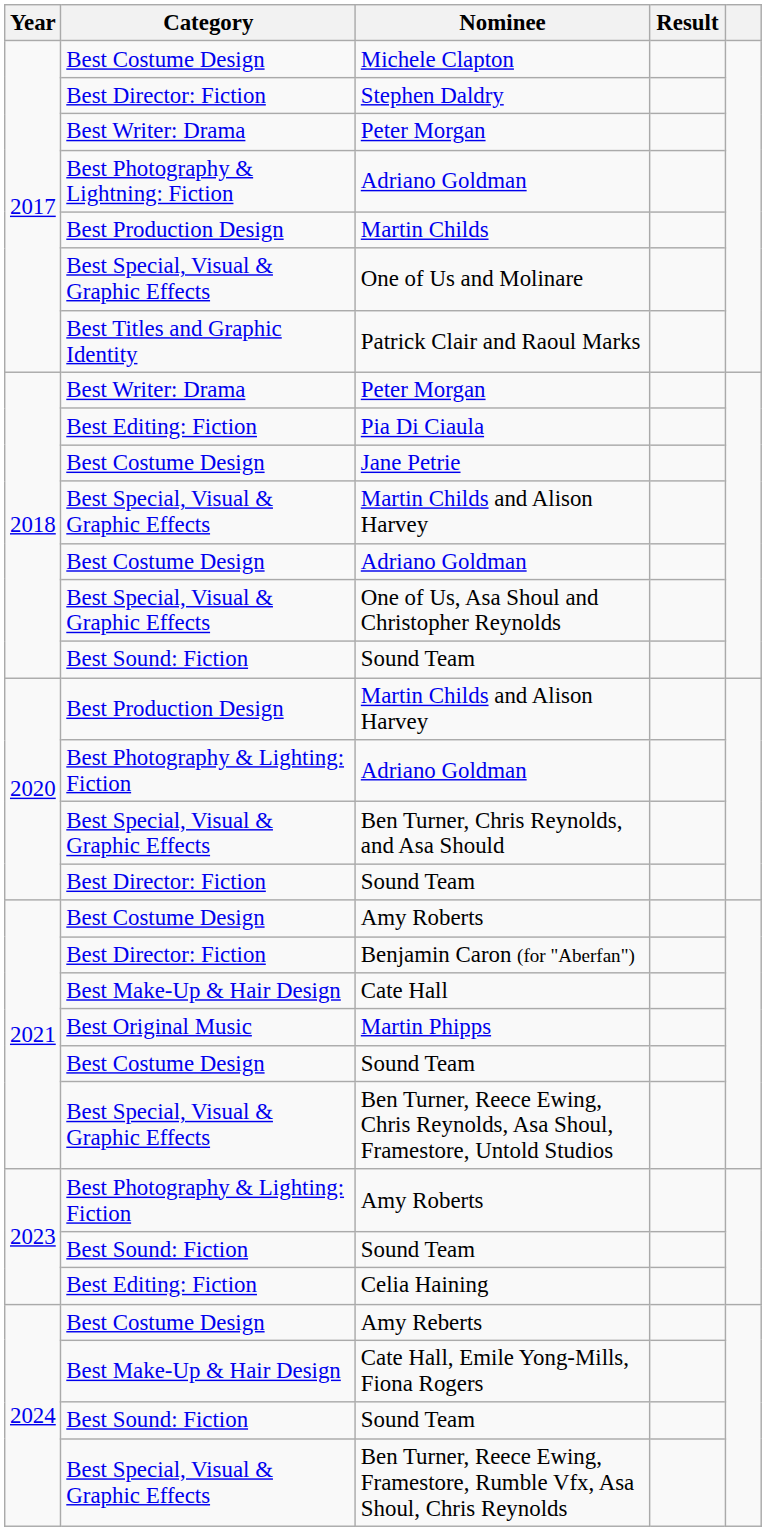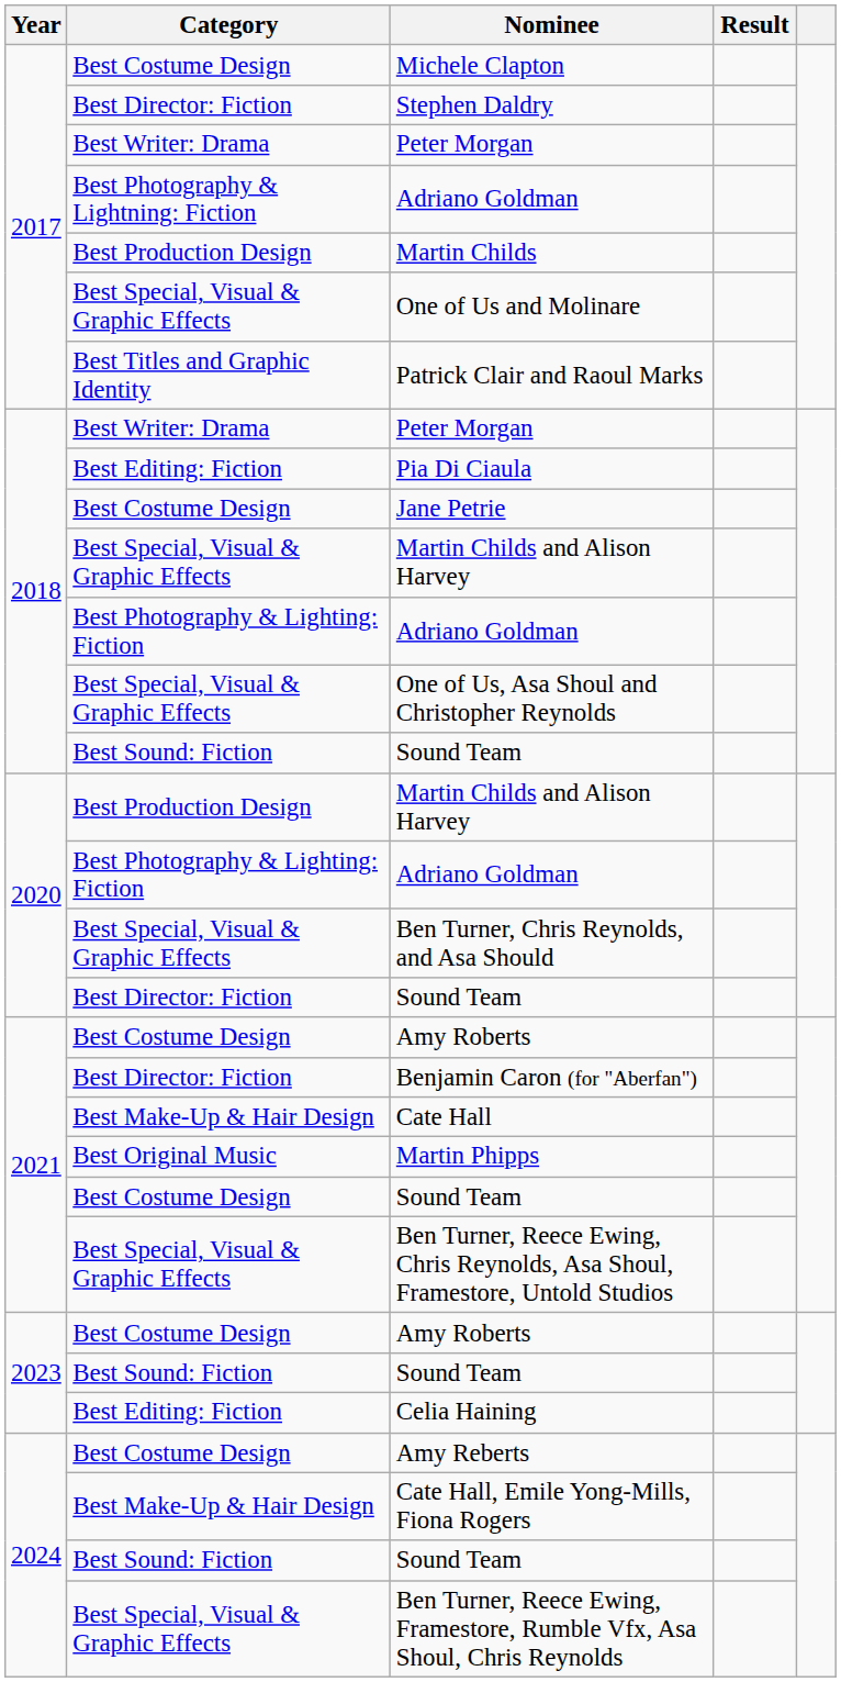2018 / Adriano Goldman | Category: Best Costume Design -> Best Photography & Lighting: Fiction
2023 / Amy Roberts | Category: Best Photography & Lighting: Fiction -> Best Costume Design
